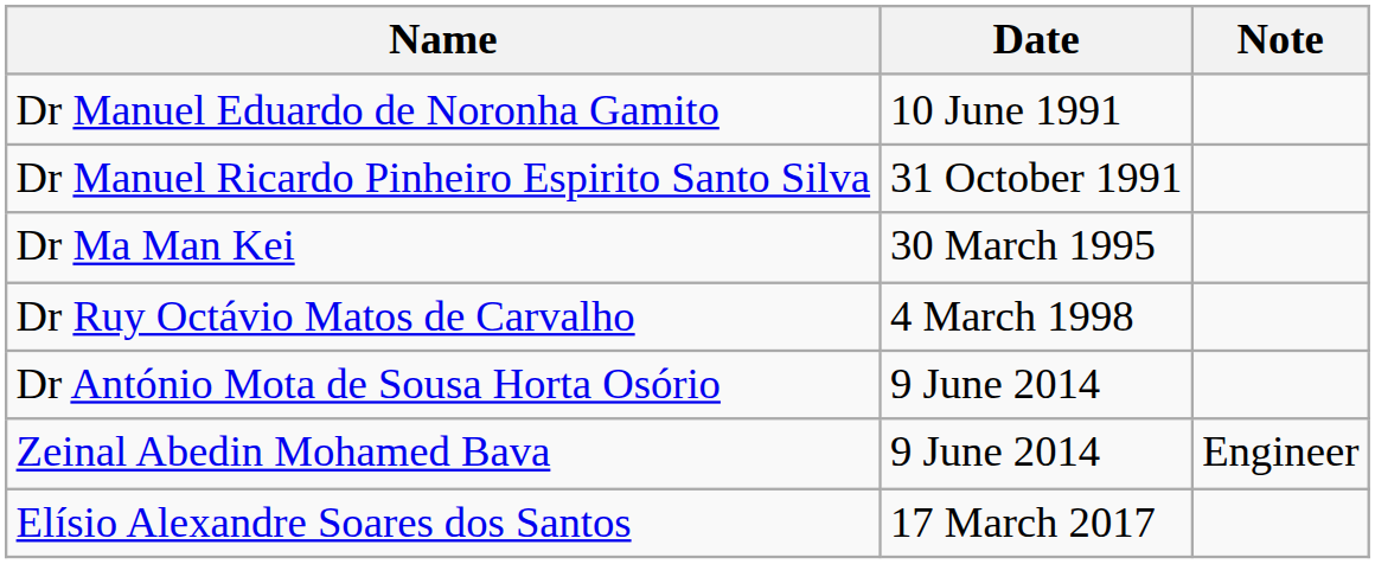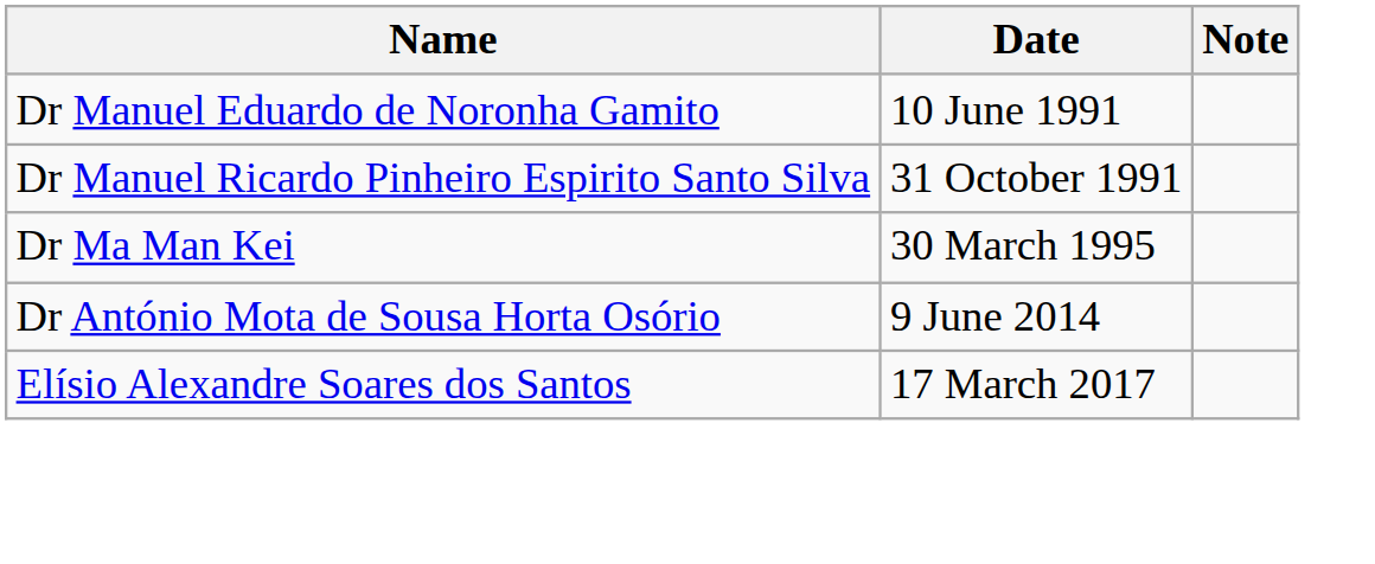- row: Dr Ruy Octávio Matos de Carvalho | 4 March 1998
- row: Zeinal Abedin Mohamed Bava | 9 June 2014 | Engineer
